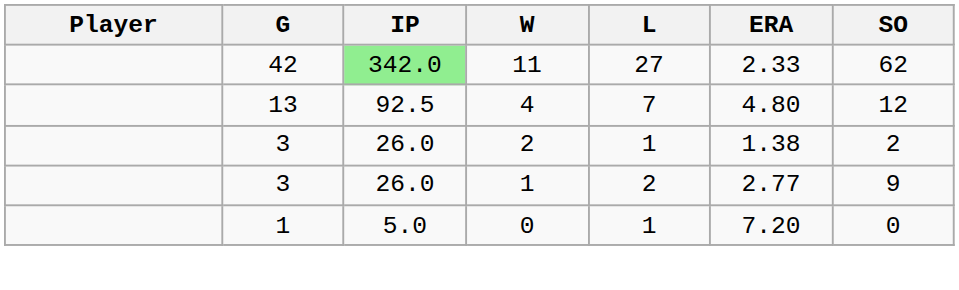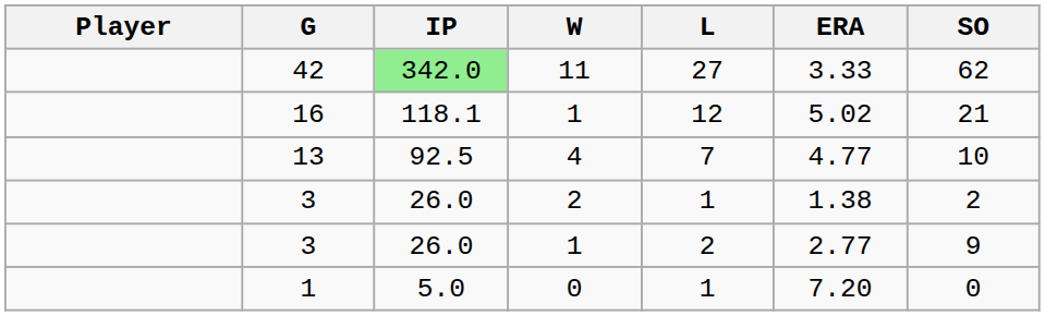42 | ERA: 2.33 -> 3.33
+ row: 16 | 118.1 | 1 | 12 | 5.02 | 21
13 | ERA: 4.80 -> 4.77
13 | SO: 12 -> 10
